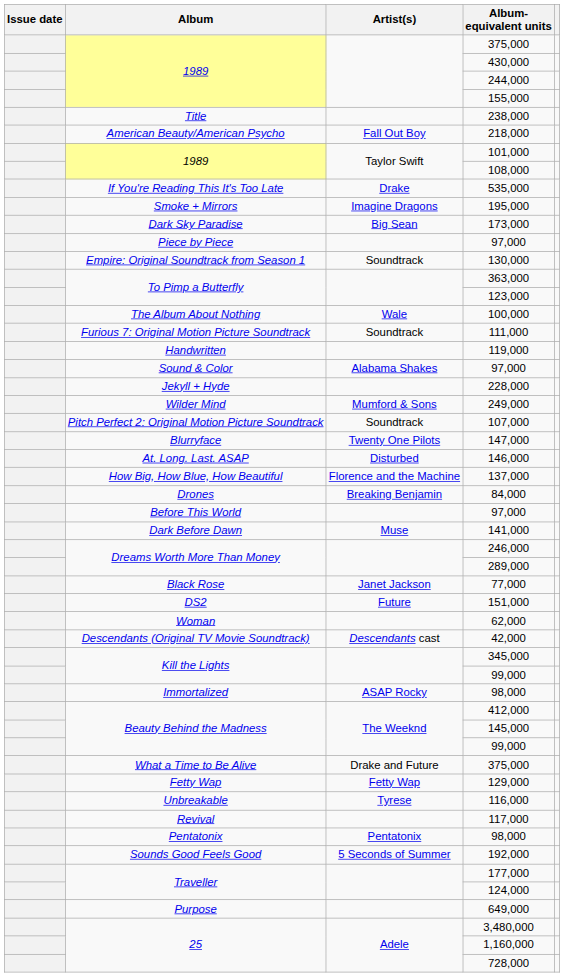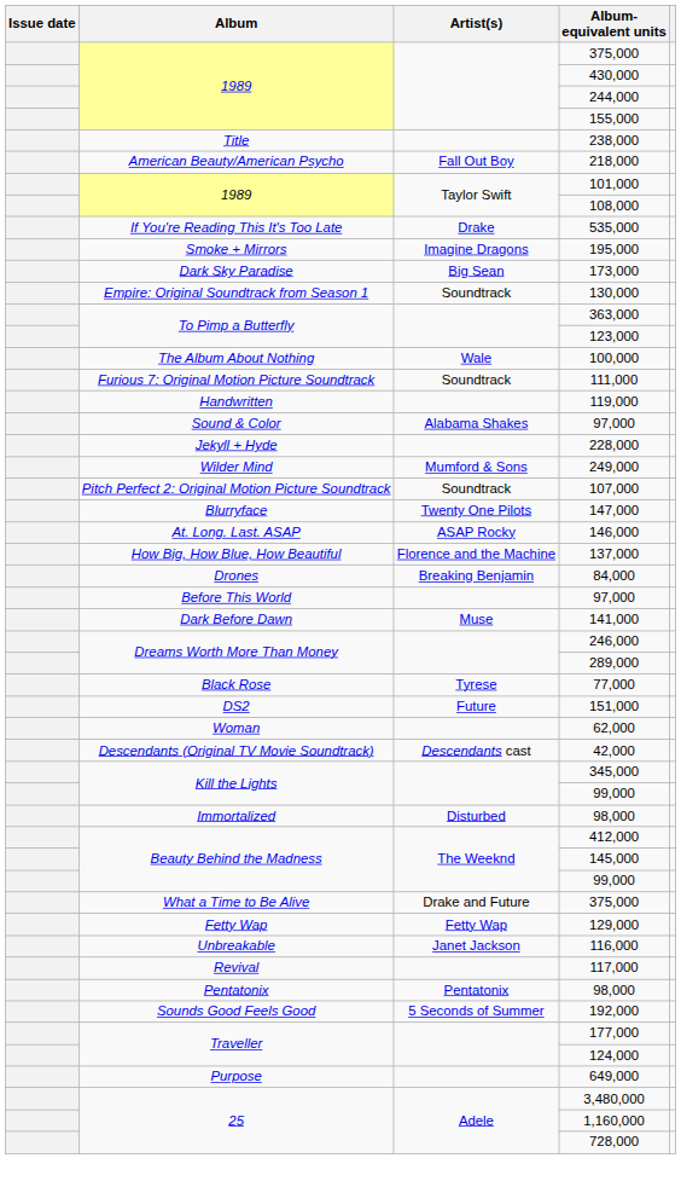- row: Piece by Piece | 97,000
146,000 | Artist(s): Disturbed -> ASAP Rocky
77,000 | Artist(s): Janet Jackson -> Tyrese
Immortalized / 98,000 | Artist(s): ASAP Rocky -> Disturbed
116,000 | Artist(s): Tyrese -> Janet Jackson
